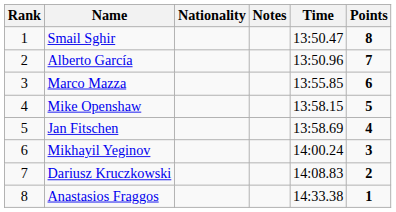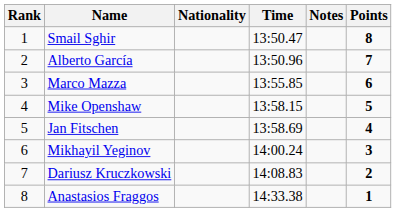columns swapped: Time <-> Notes
